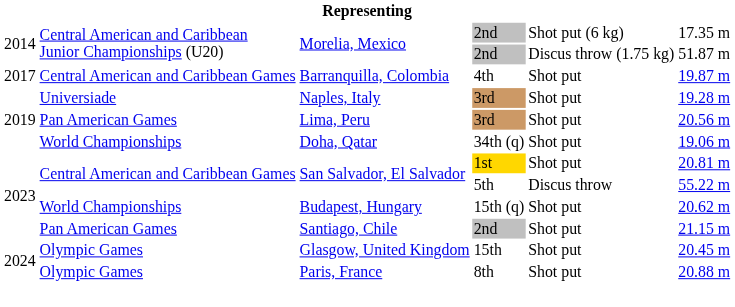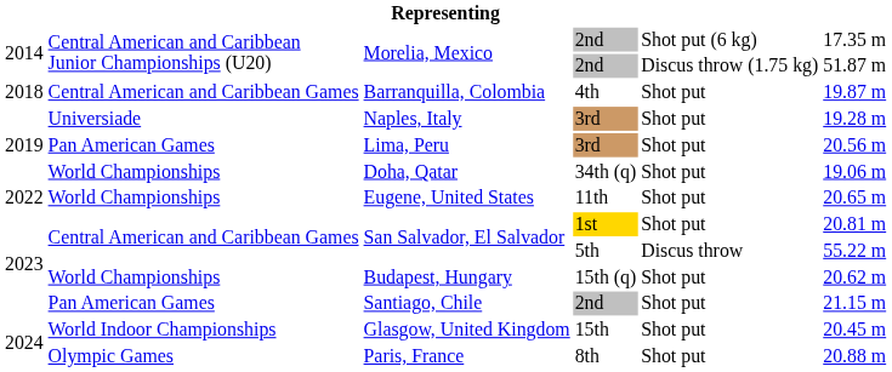Barranquilla, Colombia | column 1: 2017 -> 2018
+ row: 2022 | World Championships | Eugene, United States | 11th | Shot put | 20.65 m
Glasgow, United Kingdom | column 2: Olympic Games -> World Indoor Championships
